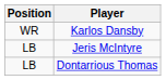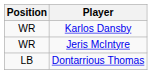Jeris McIntyre | Position: LB -> WR
